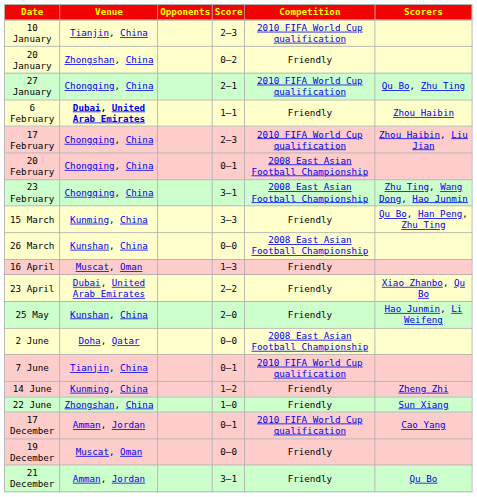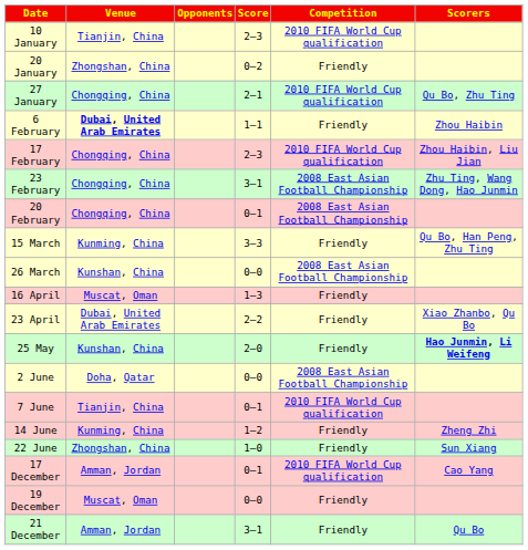rows swapped: 20 February <-> 23 February
25 May | Scorers: normal -> bold
